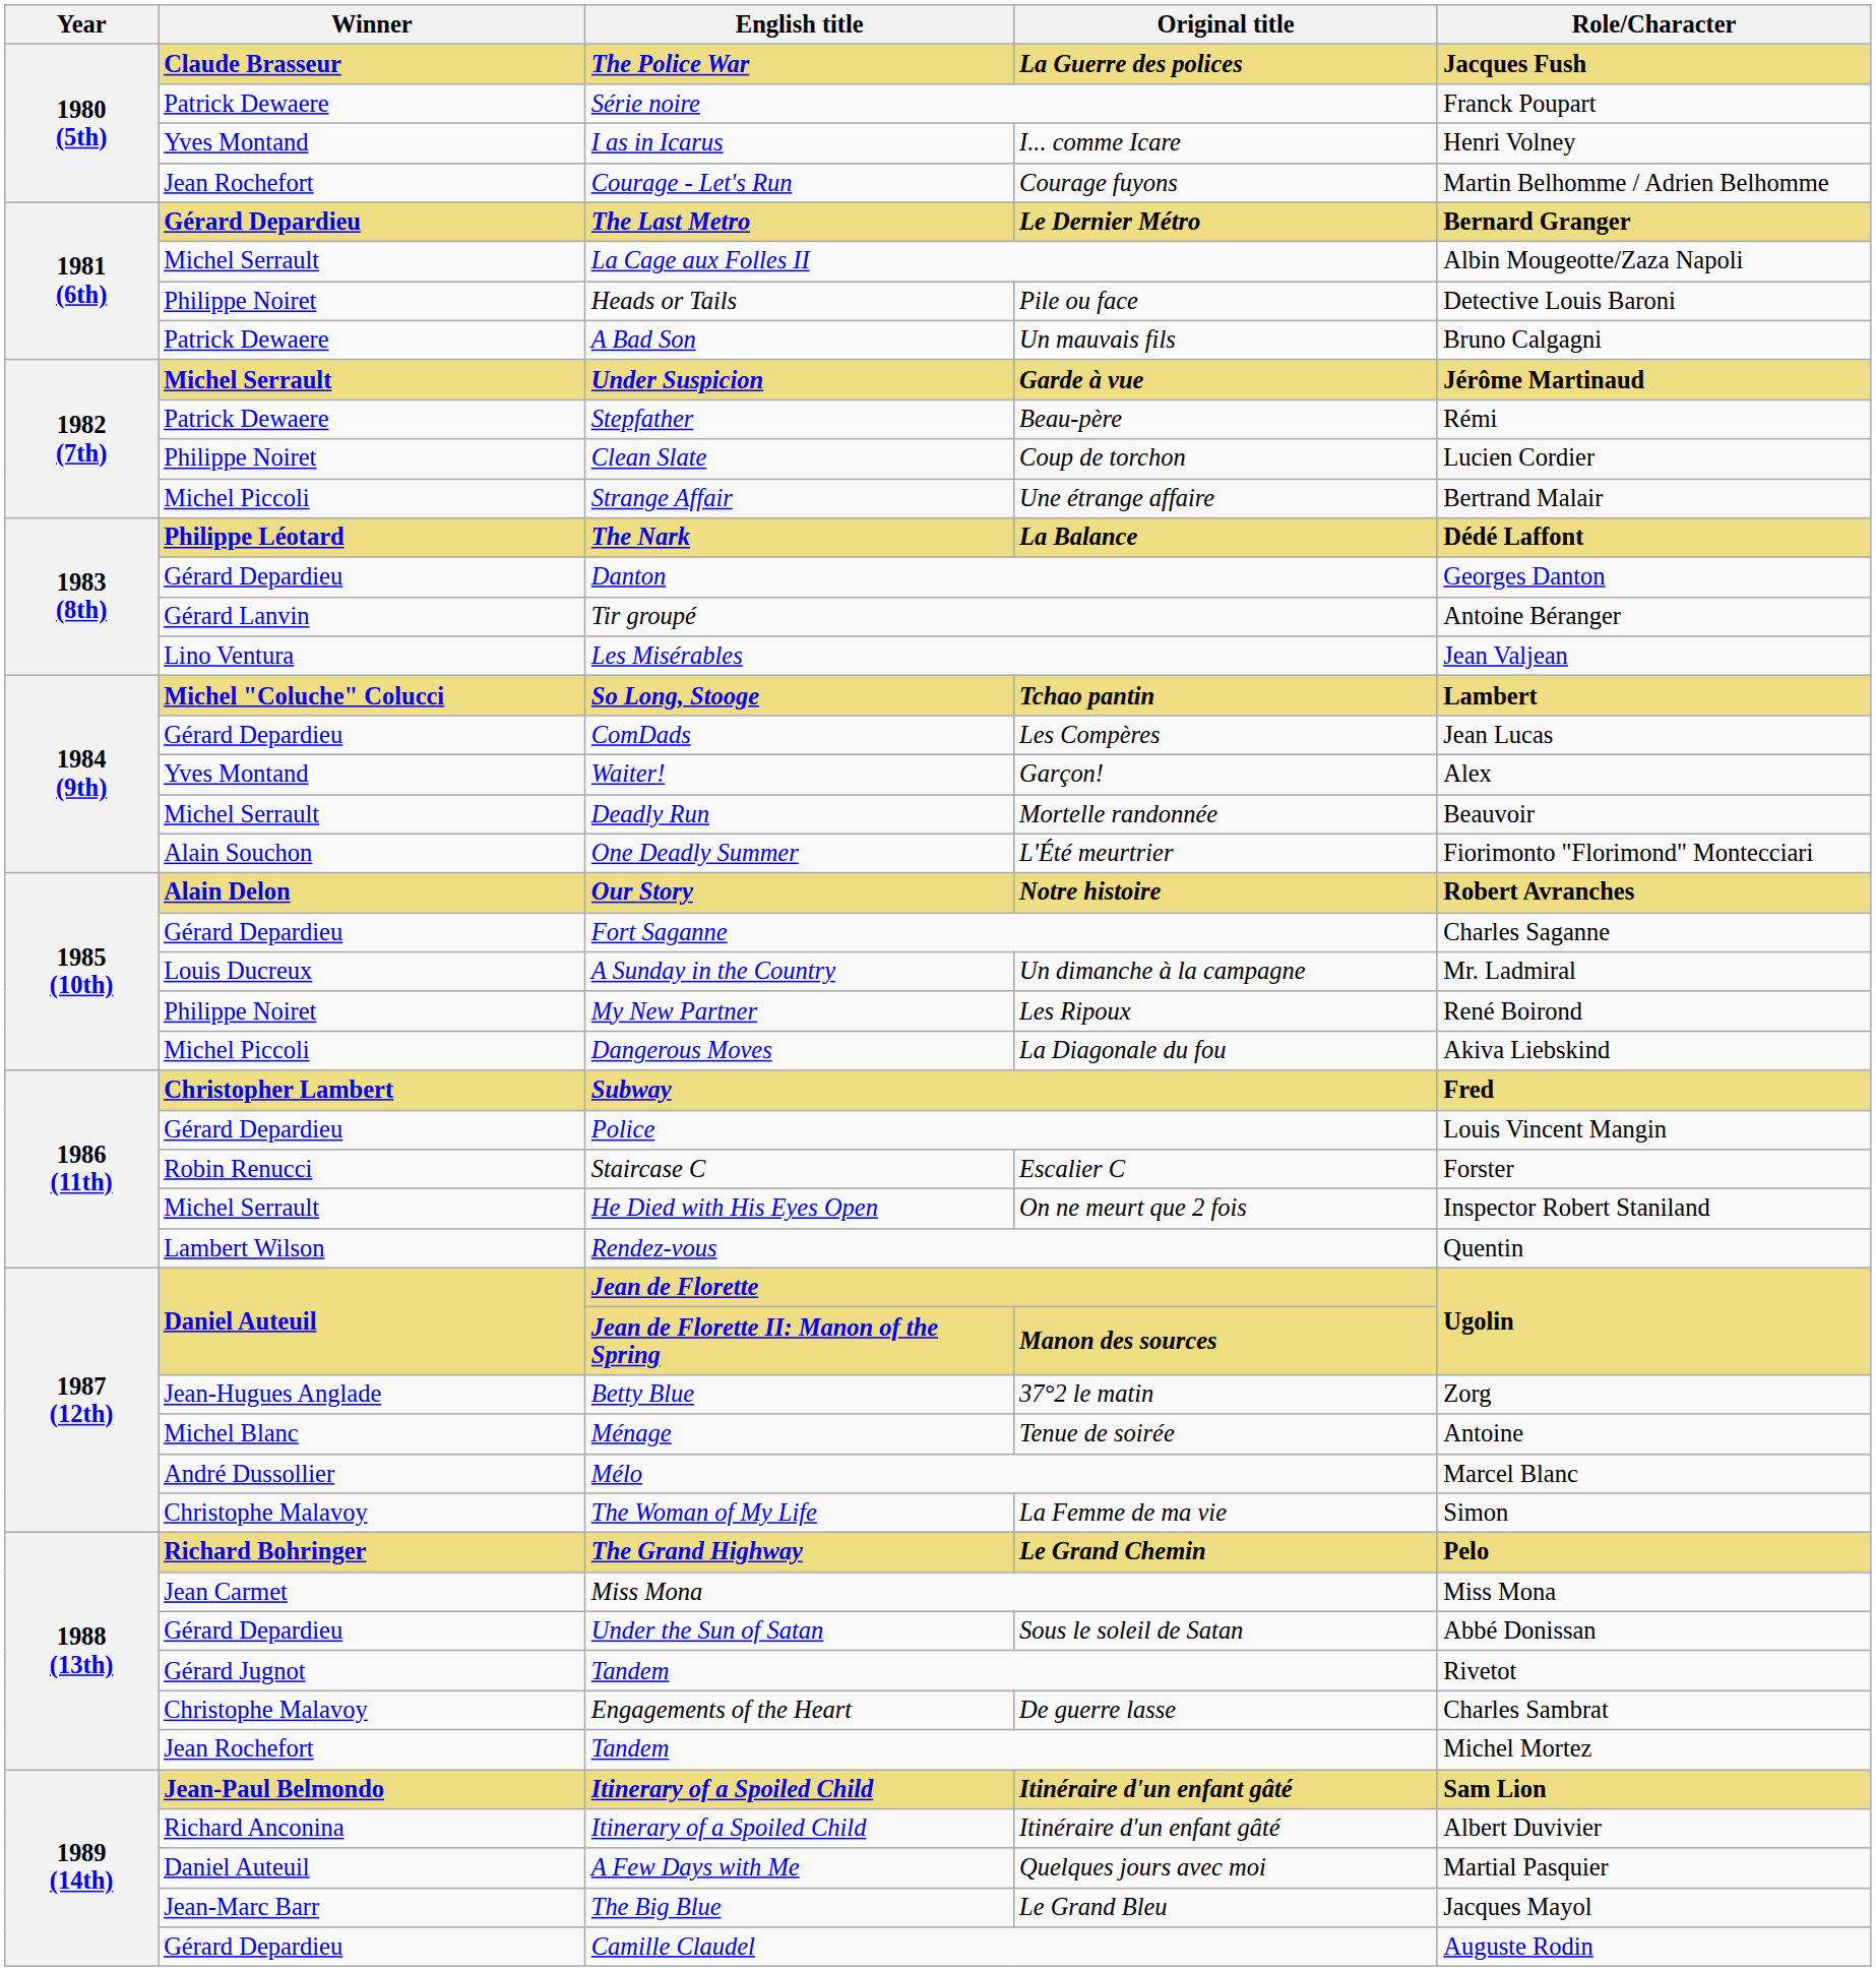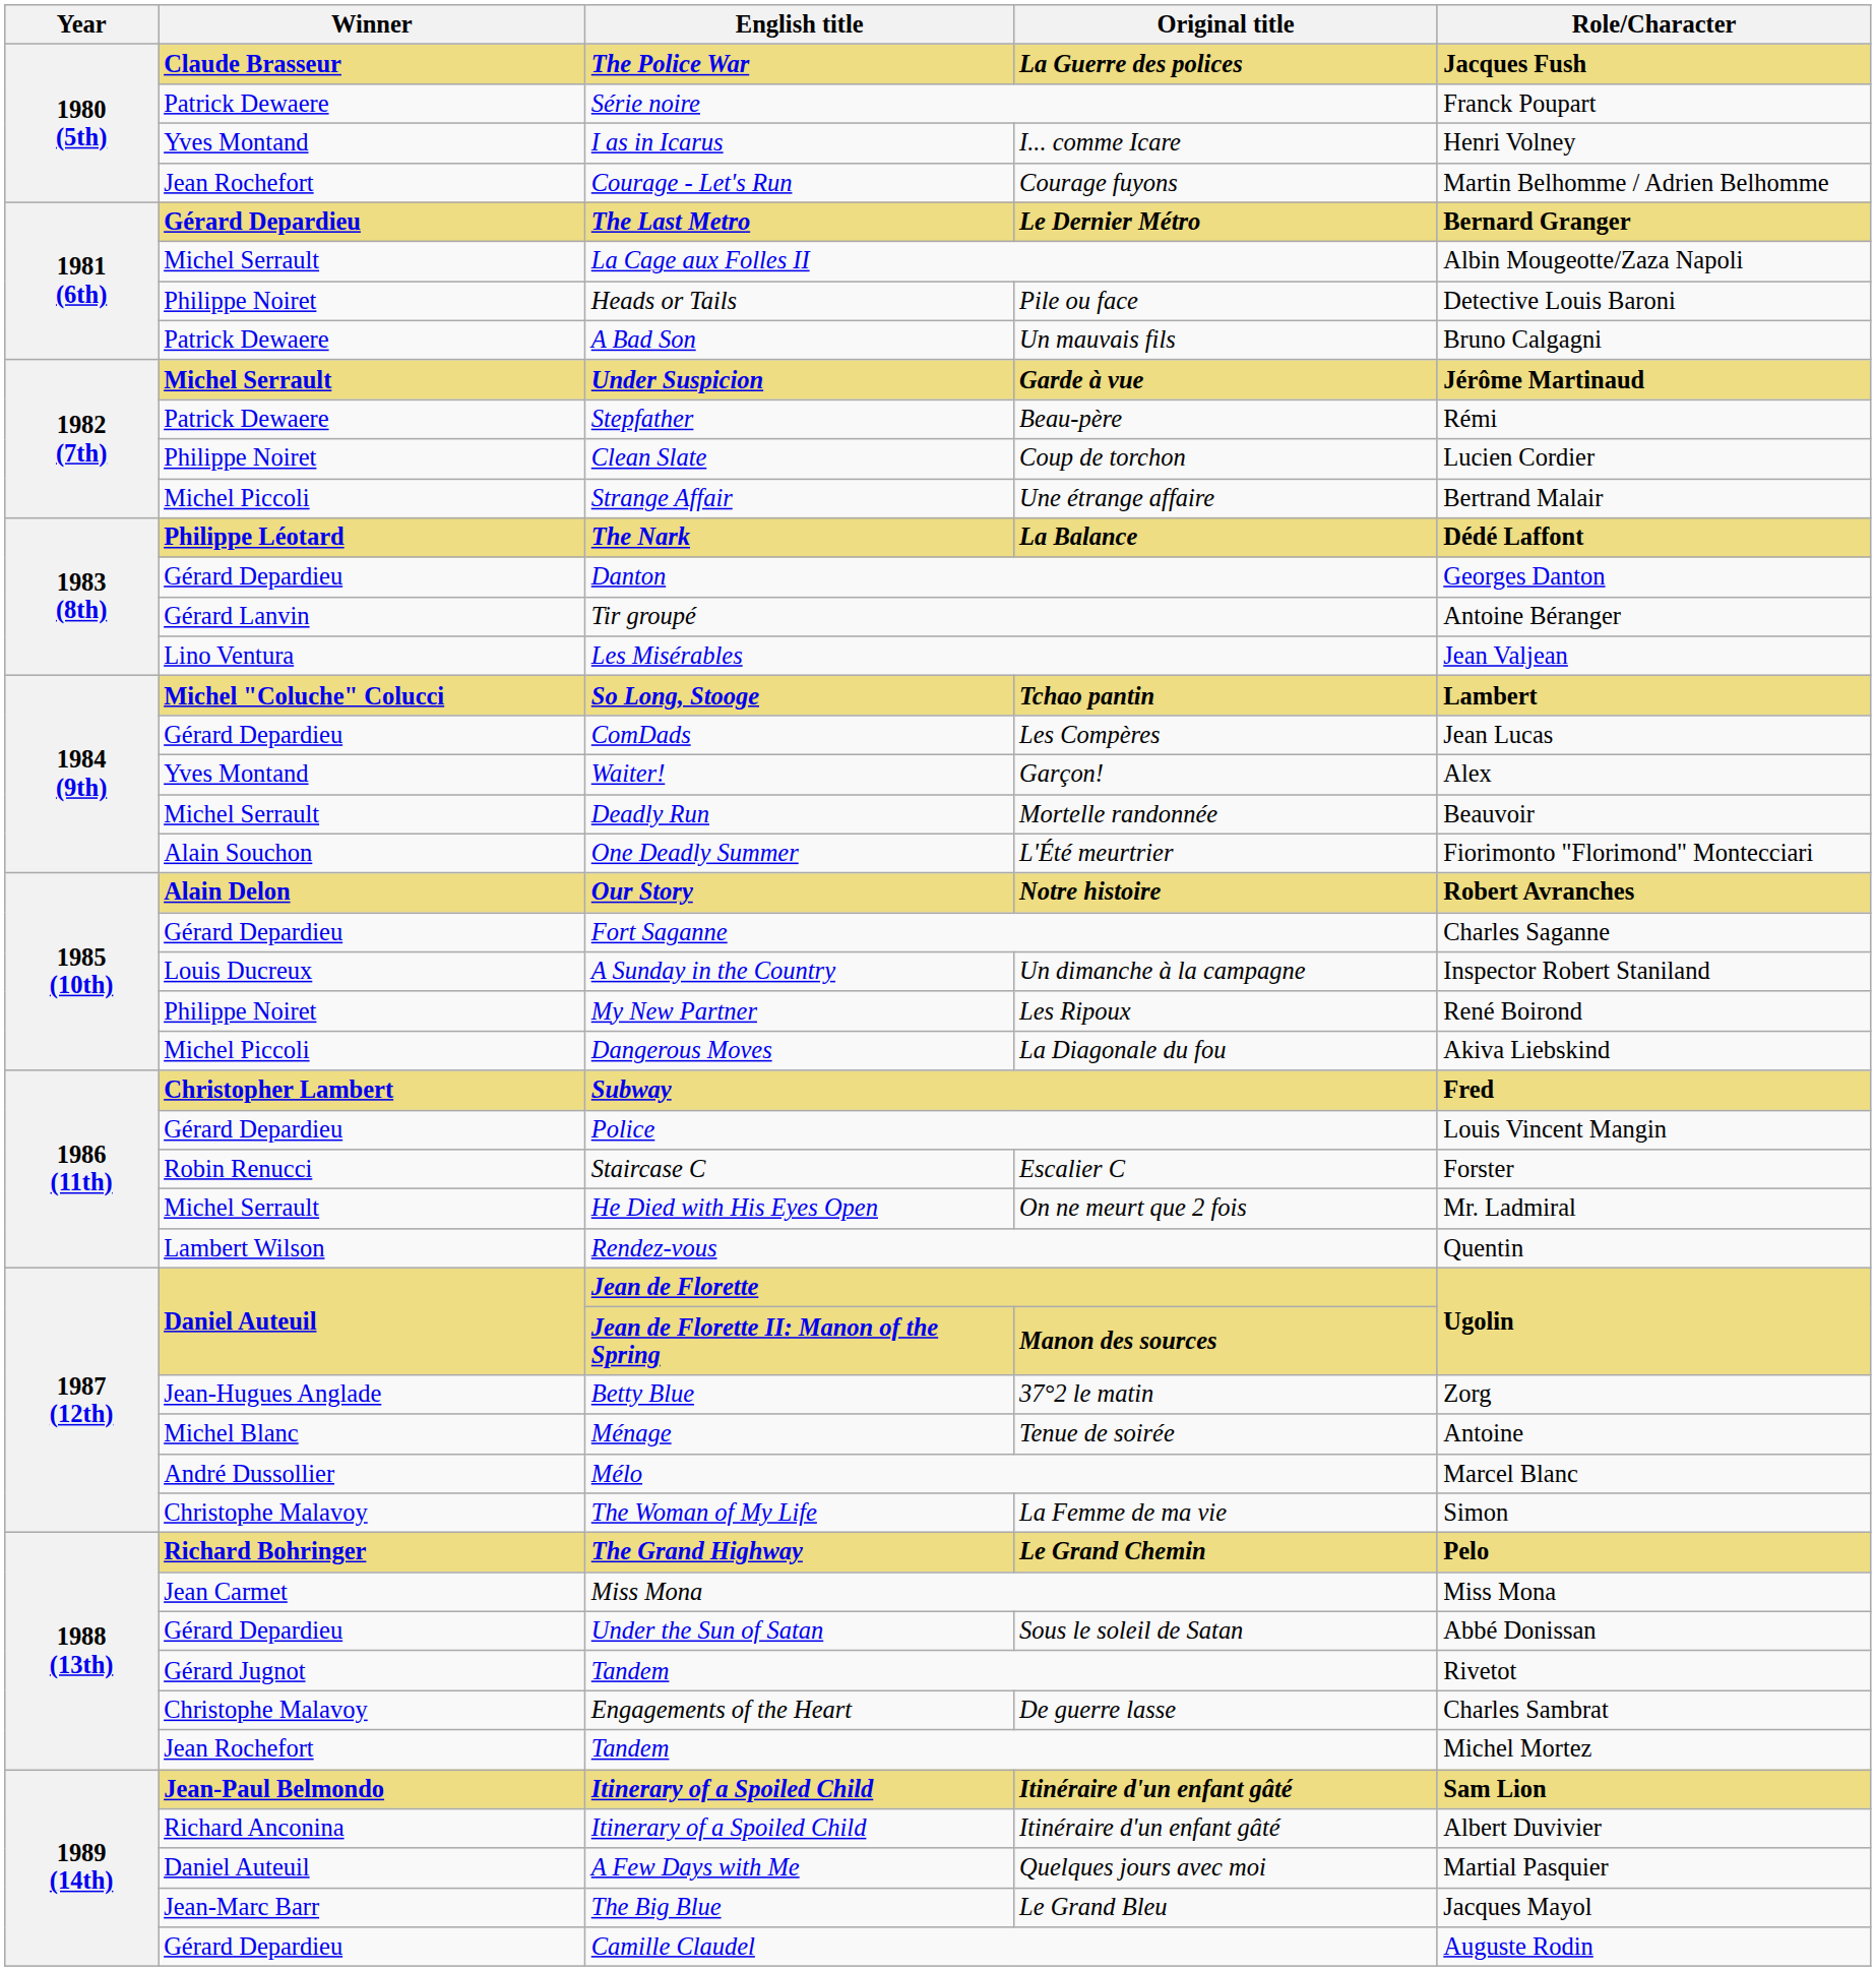A Sunday in the Country | Role/Character: Mr. Ladmiral -> Inspector Robert Staniland
He Died with His Eyes Open | Role/Character: Inspector Robert Staniland -> Mr. Ladmiral
